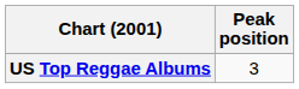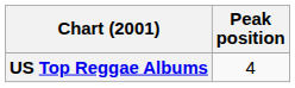US Top Reggae Albums | Peak position: 3 -> 4
